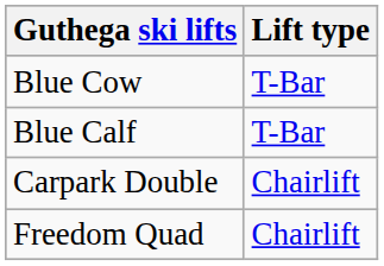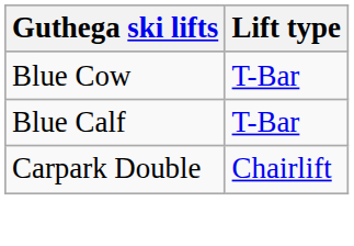- row: Freedom Quad | Chairlift
